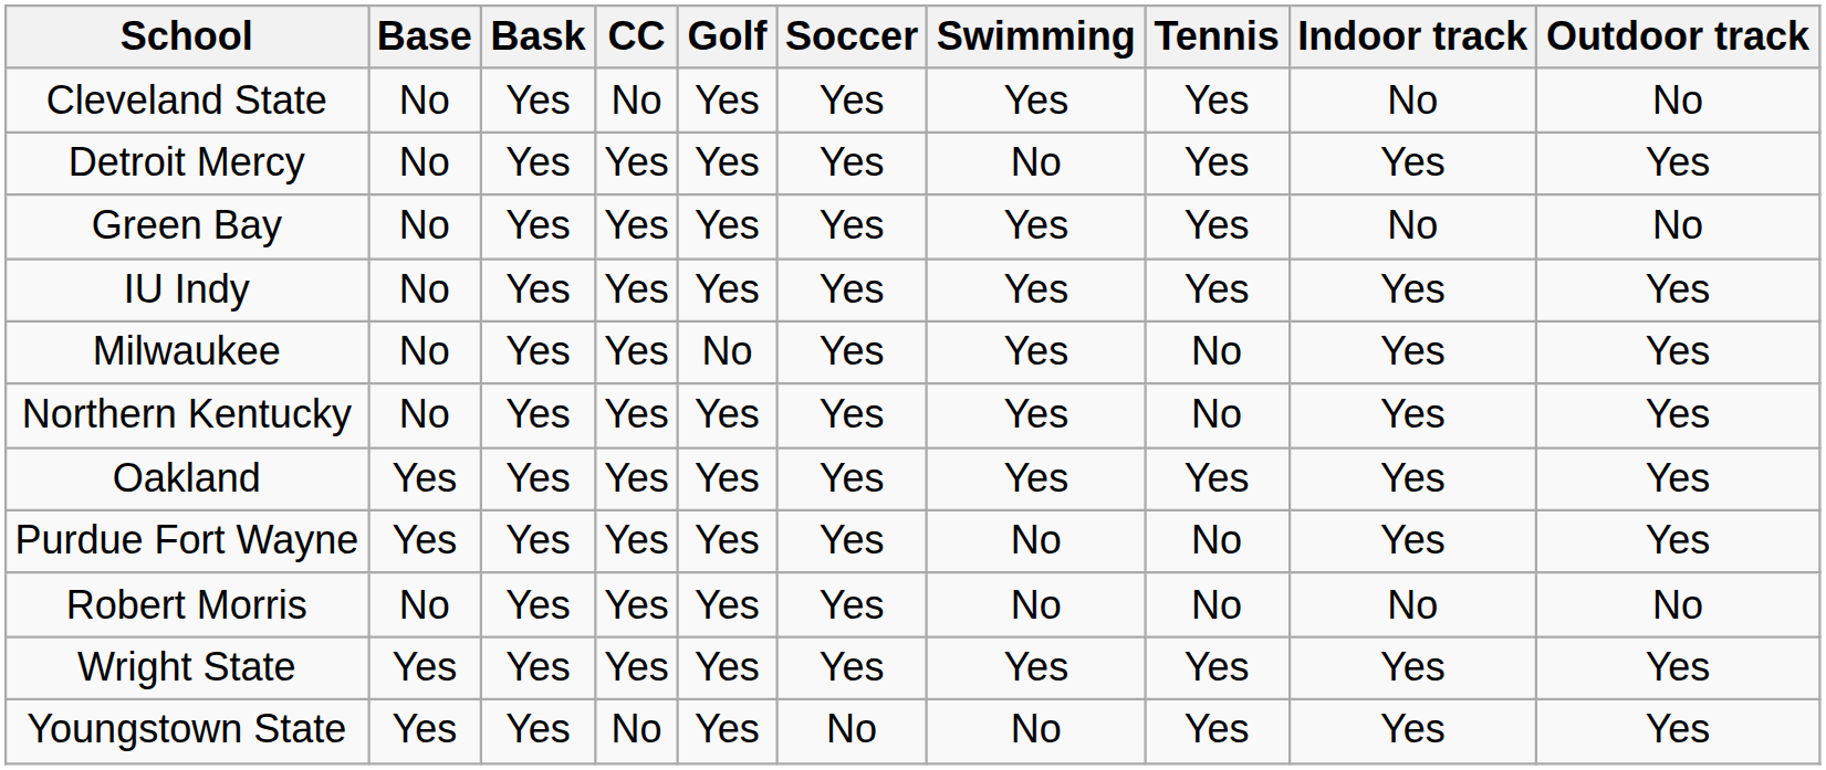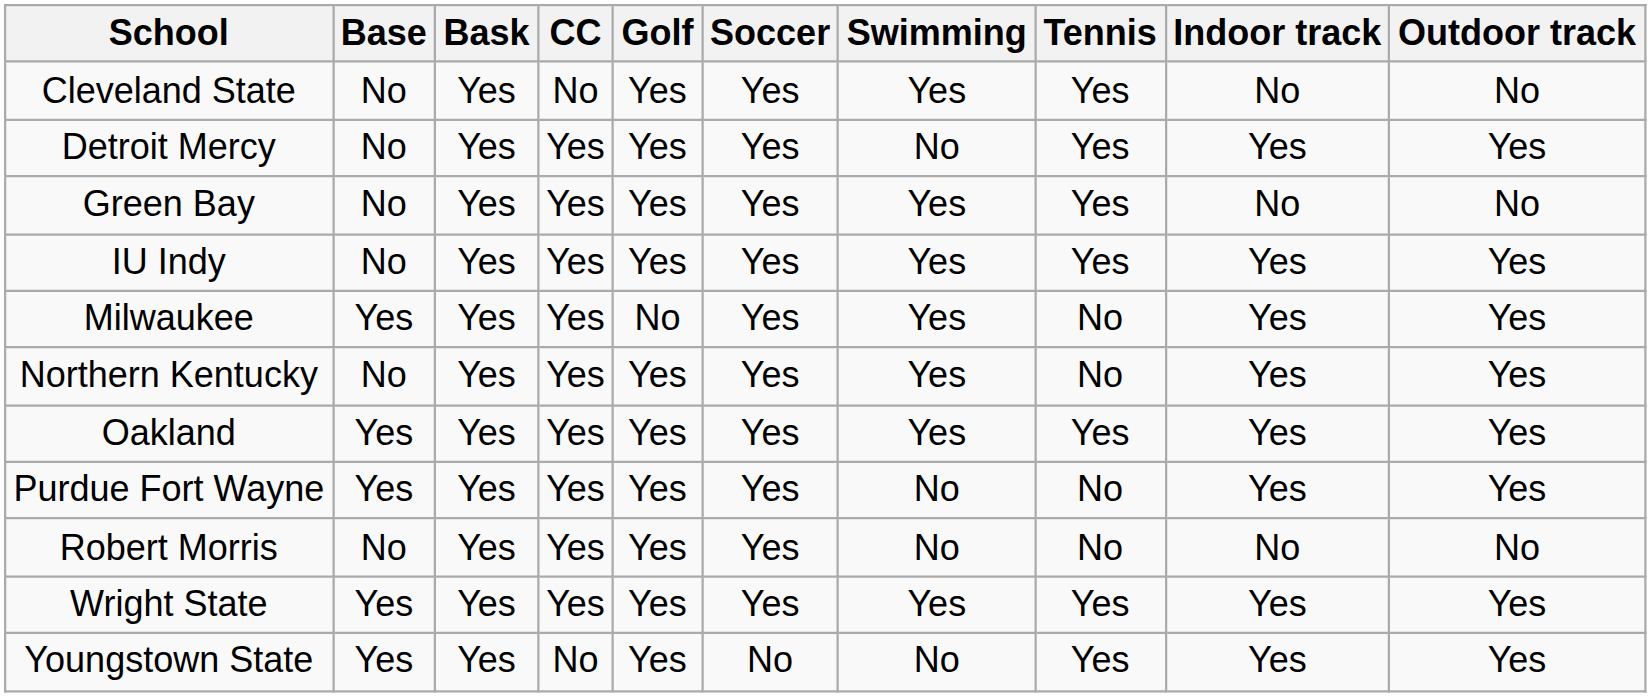Milwaukee | Base: No -> Yes
